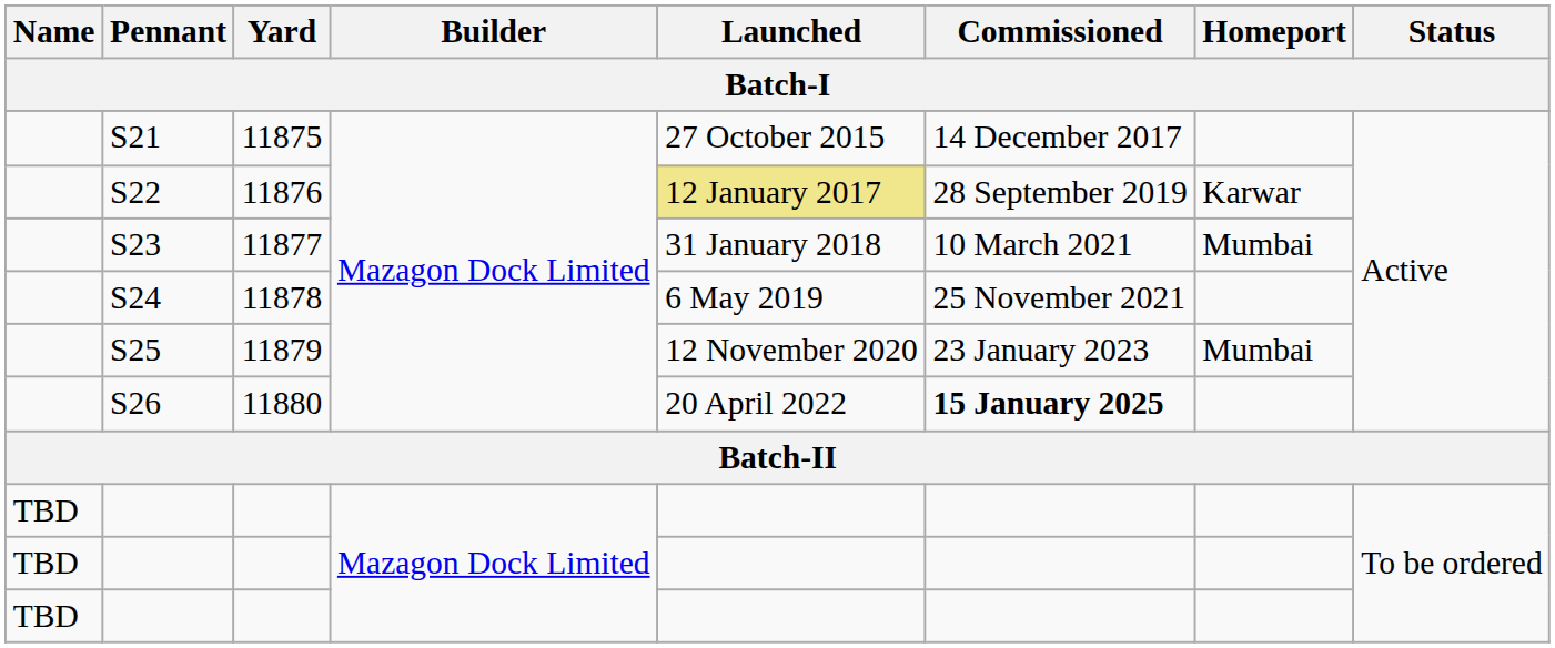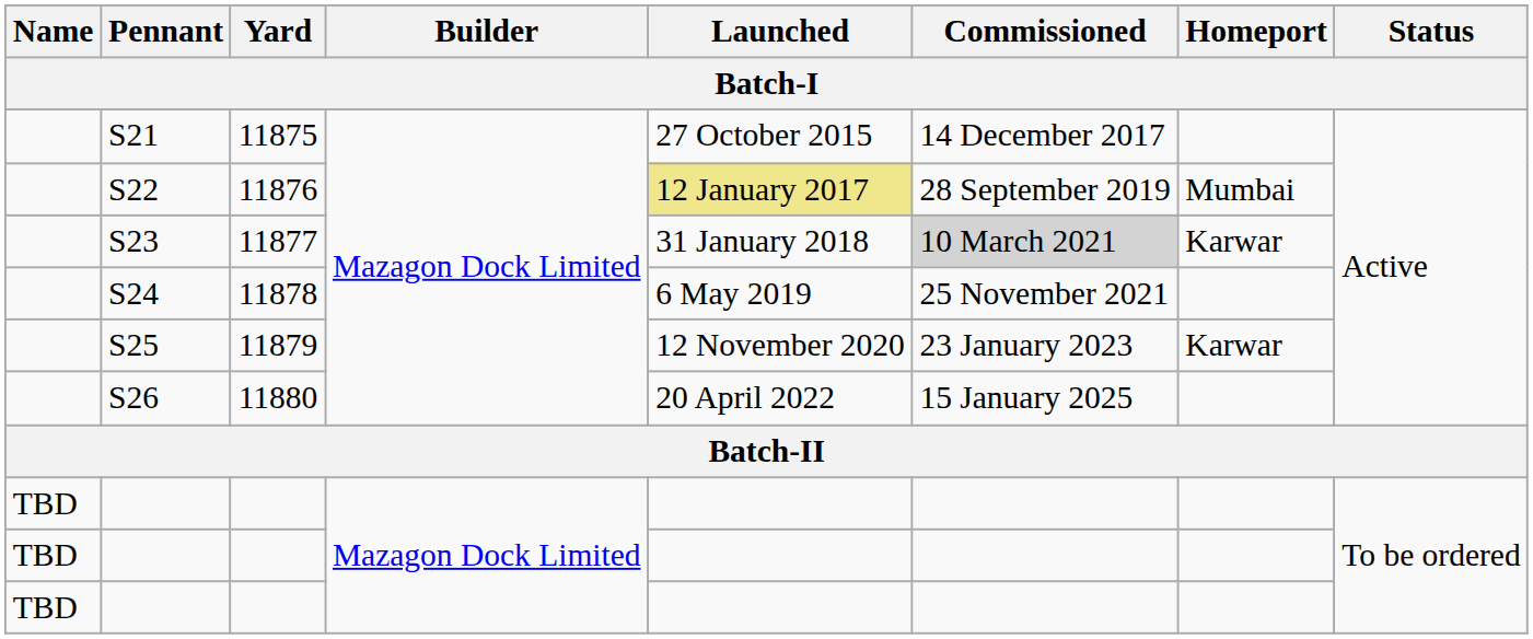S22 | Homeport: Karwar -> Mumbai
S23 | Commissioned: no background -> lightgrey background
S23 | Homeport: Mumbai -> Karwar
S25 | Homeport: Mumbai -> Karwar
S26 | Commissioned: bold -> normal
